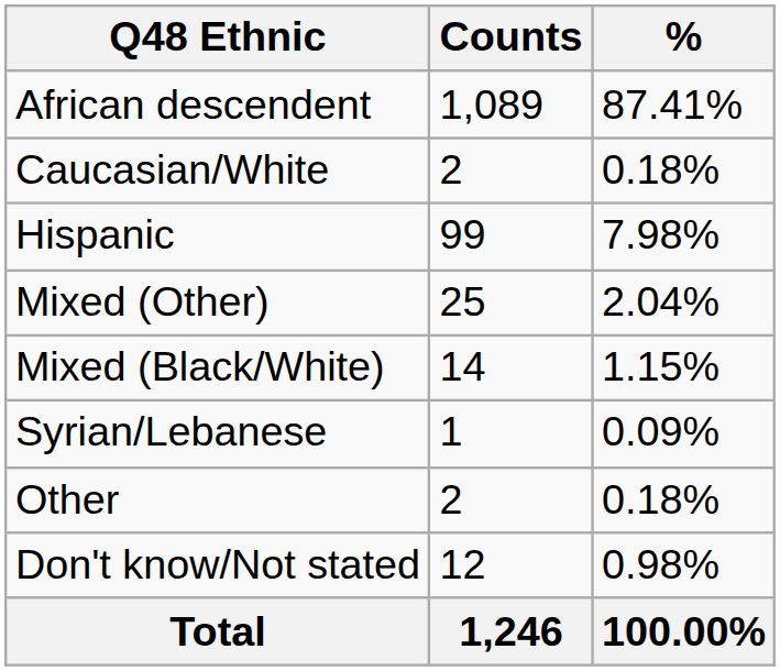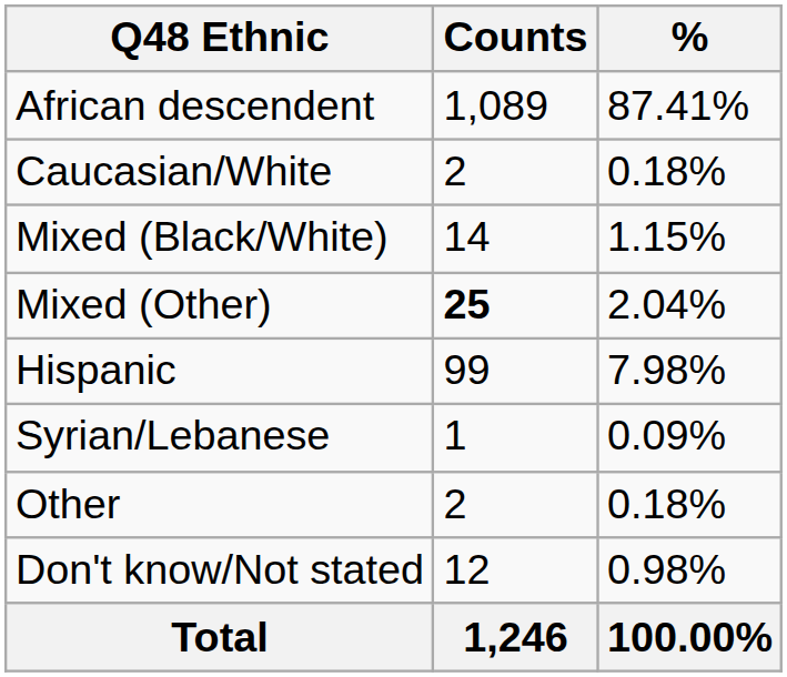rows swapped: Mixed (Black/White) <-> Hispanic
Mixed (Other) | Counts: normal -> bold
